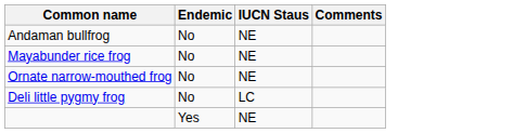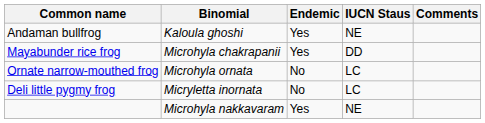+ column: Binomial | Kaloula ghoshi | Microhyla chakrapanii | Microhyla ornata | Micryletta inornata | Microhyla nakkavaram
Andaman bullfrog | Endemic: No -> Yes
Mayabunder rice frog | Endemic: No -> Yes
Mayabunder rice frog | IUCN Staus: NE -> DD
Ornate narrow-mouthed frog | IUCN Staus: NE -> LC
